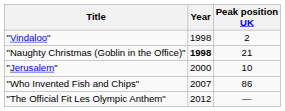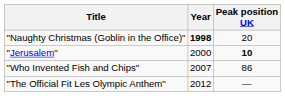- row: "Vindaloo" | 1998 | 2
"Naughty Christmas (Goblin in the Office)" | Peak position UK: 21 -> 20
"Jerusalem" | Peak position UK: normal -> bold
